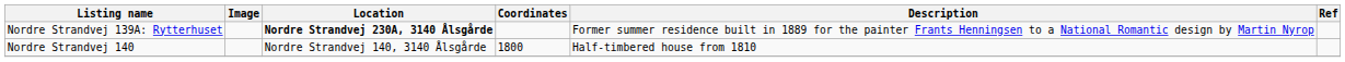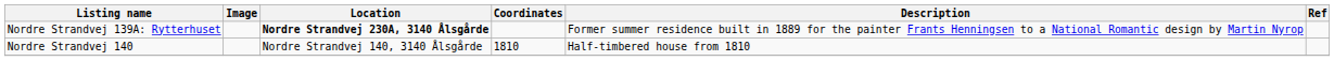Nordre Strandvej 140 | Coordinates: 1800 -> 1810
